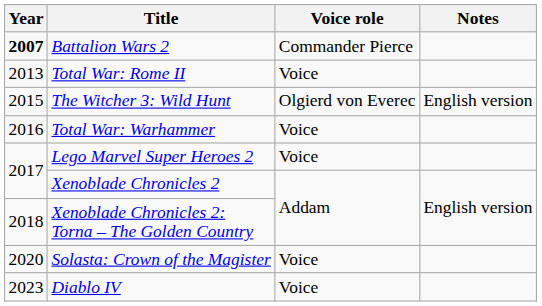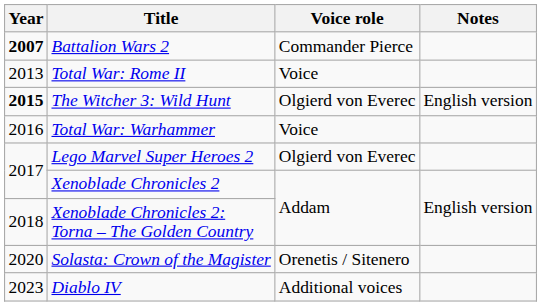The Witcher 3: Wild Hunt | Year: normal -> bold
Lego Marvel Super Heroes 2 | Voice role: Voice -> Olgierd von Everec
Solasta: Crown of the Magister | Voice role: Voice -> Orenetis / Sitenero
Diablo IV | Voice role: Voice -> Additional voices
